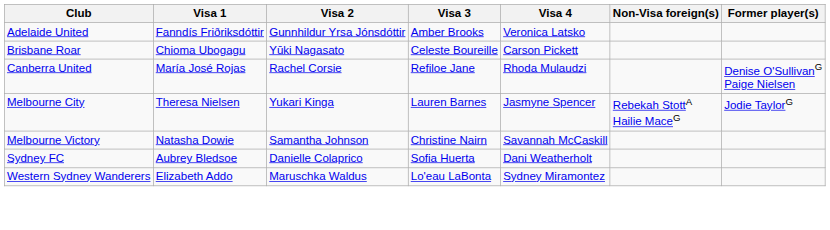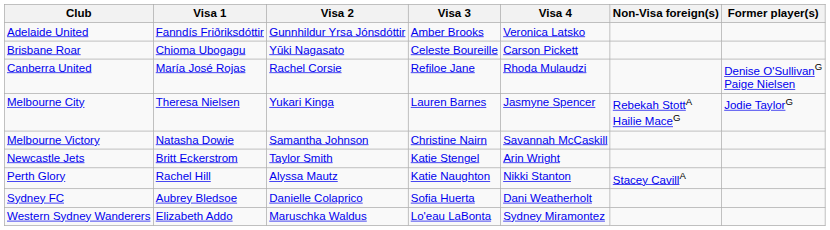+ row: Newcastle Jets | Britt Eckerstrom | Taylor Smith | Katie Stengel | Arin Wright
+ row: Perth Glory | Rachel Hill | Alyssa Mautz | Katie Naughton | Nikki Stanton | Stacey CavillA
